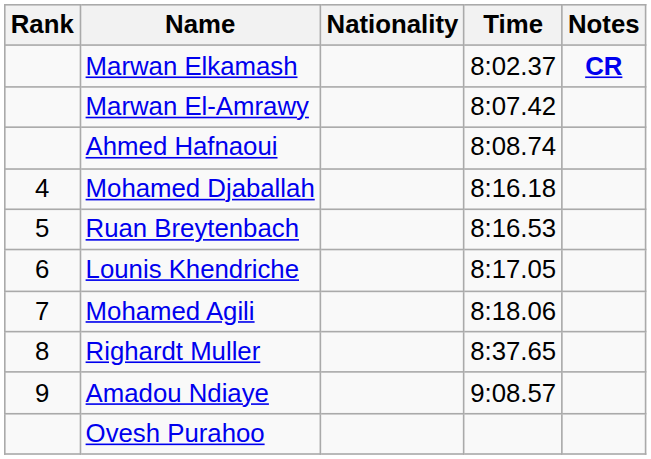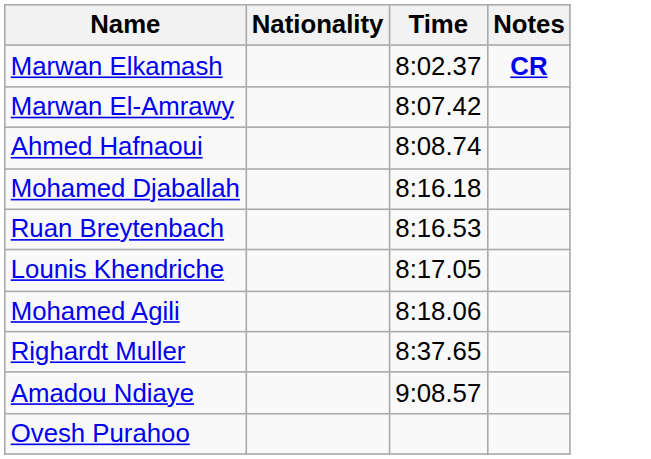- column: Rank | 4 | 5 | 6 | 7 | 8 | 9
